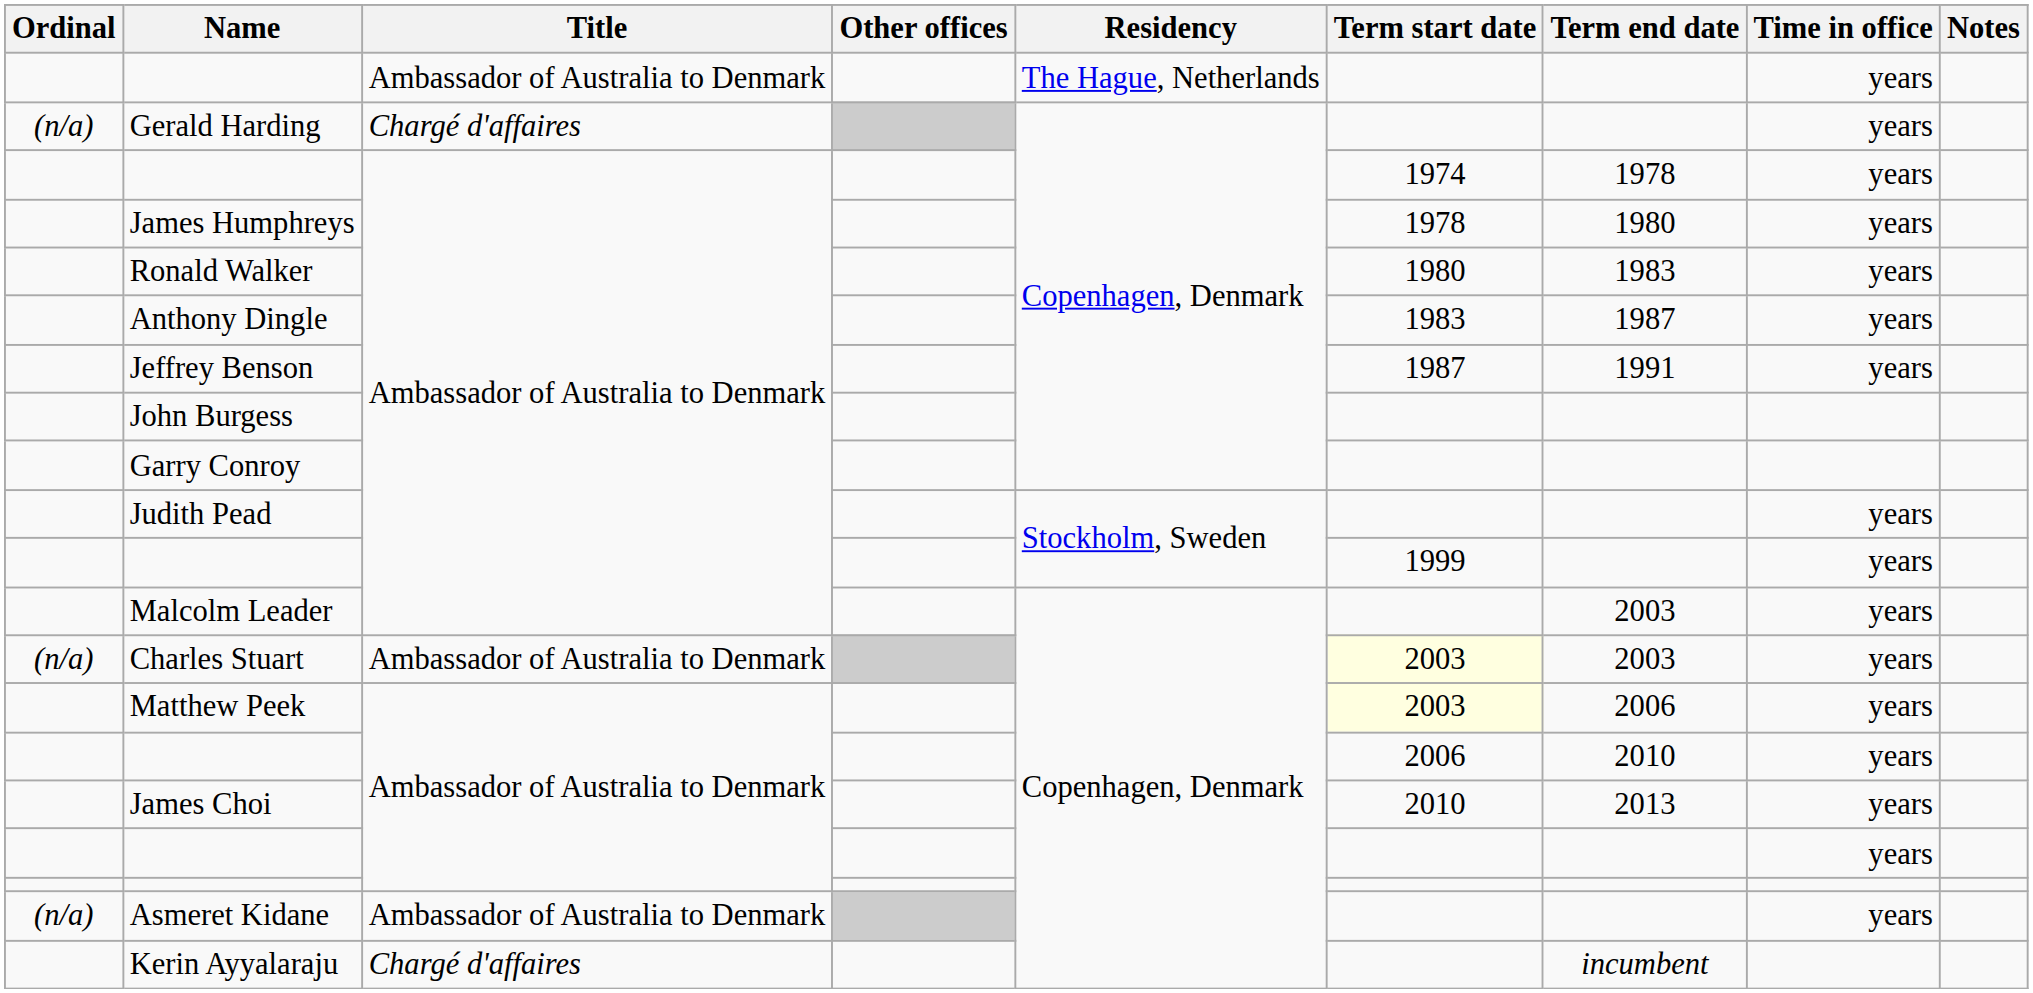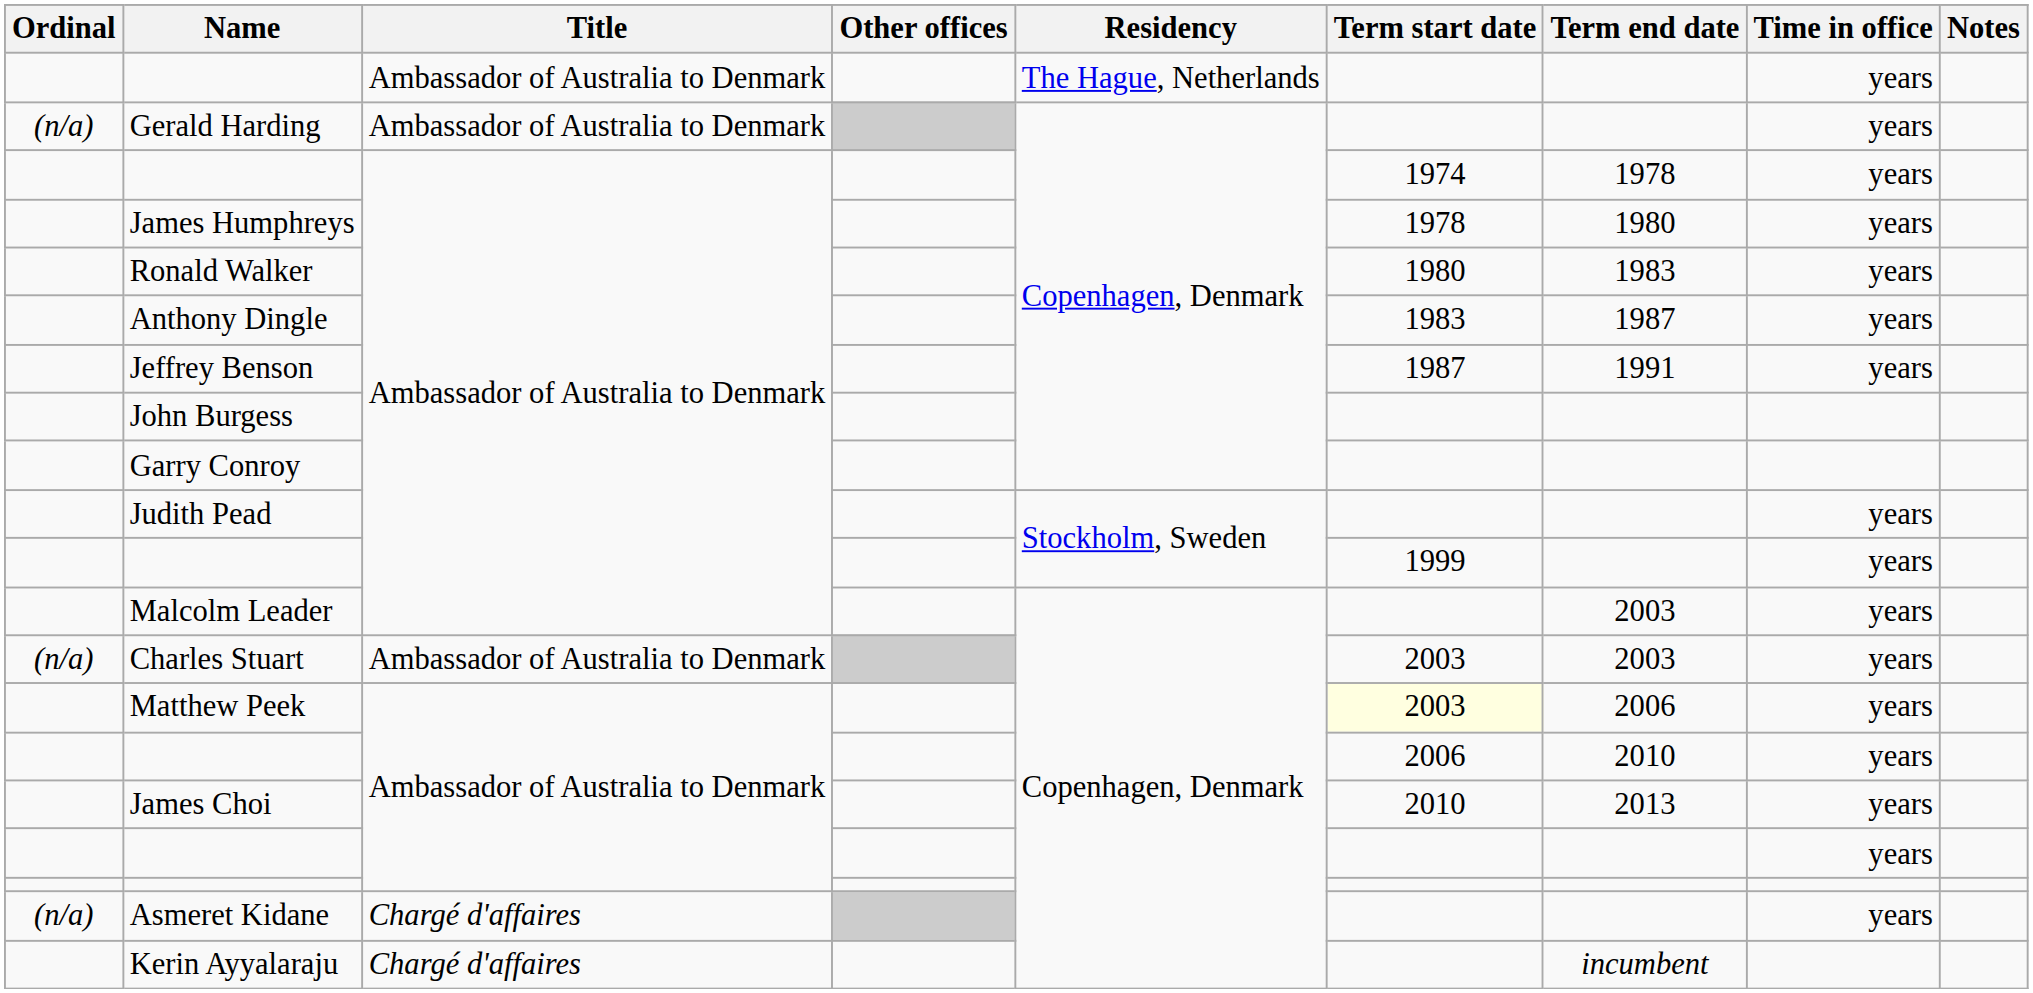Gerald Harding | Title: Chargé d'affaires -> Ambassador of Australia to Denmark
Charles Stuart | Term start date: lightyellow background -> no background
Asmeret Kidane | Title: Ambassador of Australia to Denmark -> Chargé d'affaires
